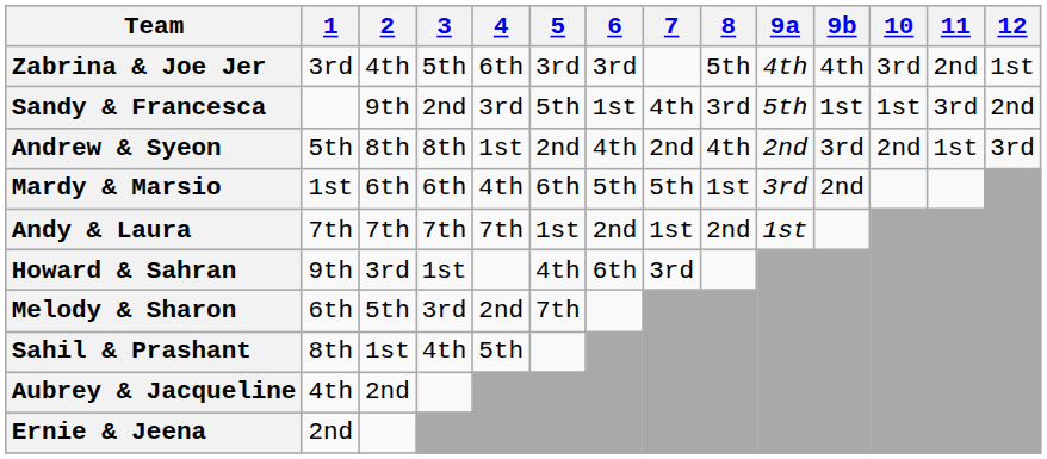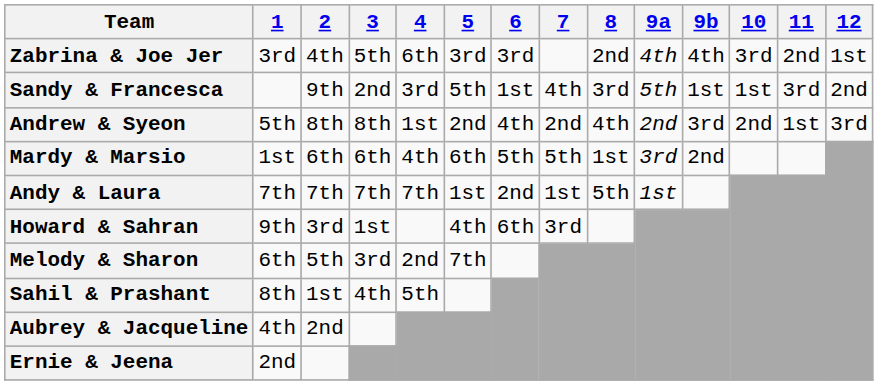Zabrina & Joe Jer | 8: 5th -> 2nd
Andy & Laura | 8: 2nd -> 5th
